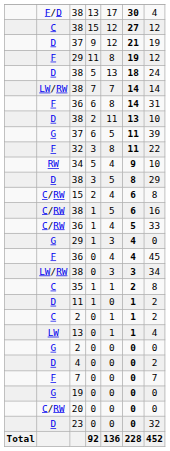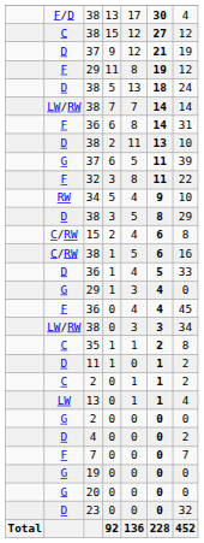36 / 1 | column 2: C/RW -> D
20 | column 2: C/RW -> G
